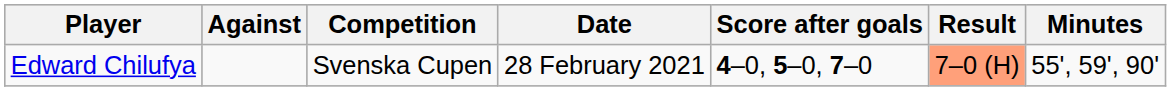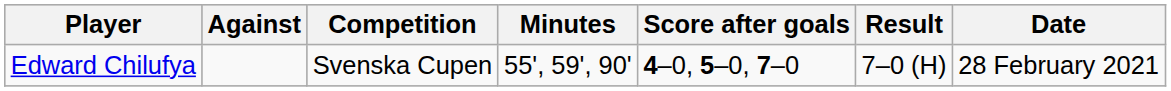columns swapped: Minutes <-> Date
Edward Chilufya | Result: lightsalmon background -> no background
